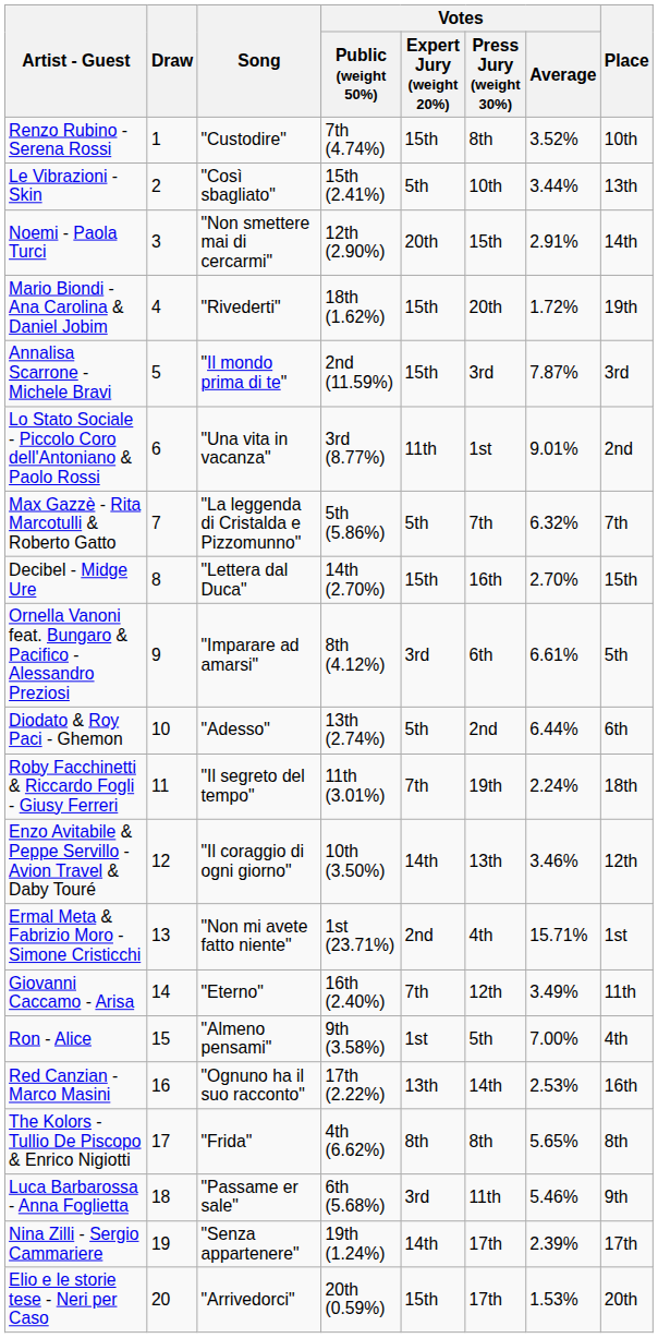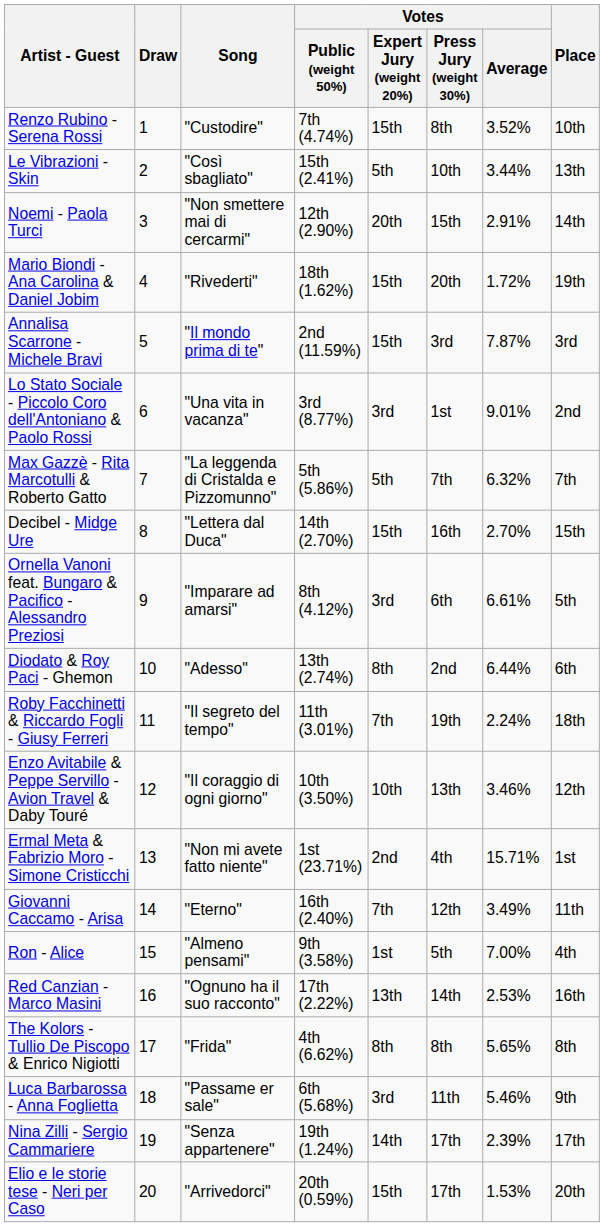Lo Stato Sociale - Piccolo Coro dell'Antoniano & Paolo Rossi | Votes / Expert Jury (weight 20%): 11th -> 3rd
Diodato & Roy Paci - Ghemon | Votes / Expert Jury (weight 20%): 5th -> 8th
Enzo Avitabile & Peppe Servillo - Avion Travel & Daby Touré | Votes / Expert Jury (weight 20%): 14th -> 10th
